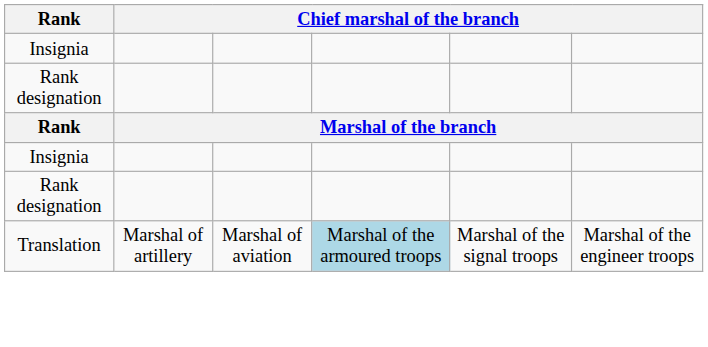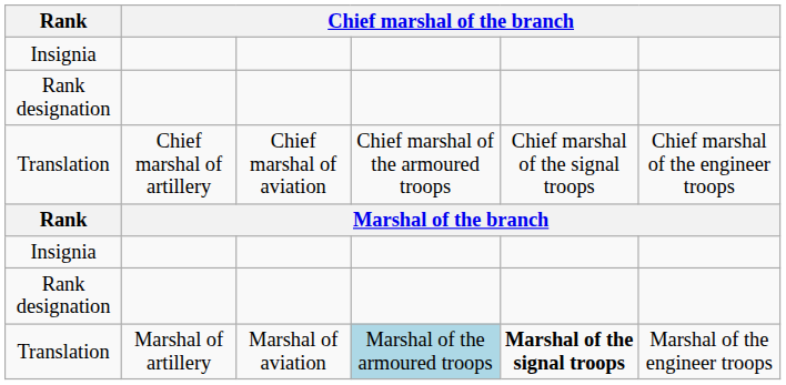+ row: Translation | Chief marshal of artillery | Chief marshal of aviation | Chief marshal of the armoured troops | Chief marshal of the signal troops | Chief marshal of the engineer troops
Translation / Marshal of artillery | column 5: normal -> bold
